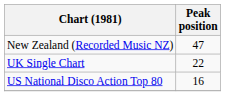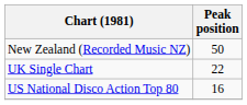New Zealand (Recorded Music NZ) | Peak position: 47 -> 50
